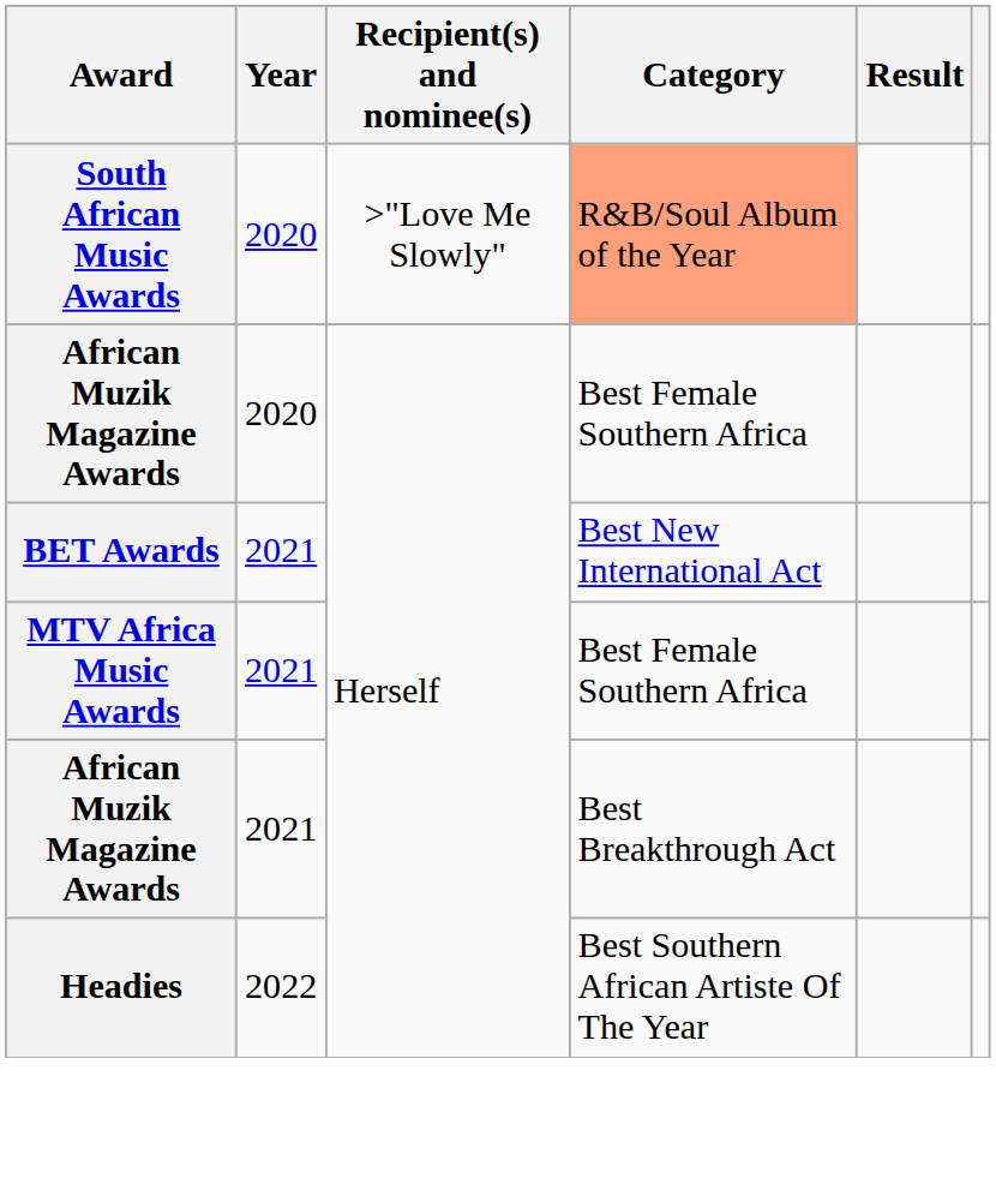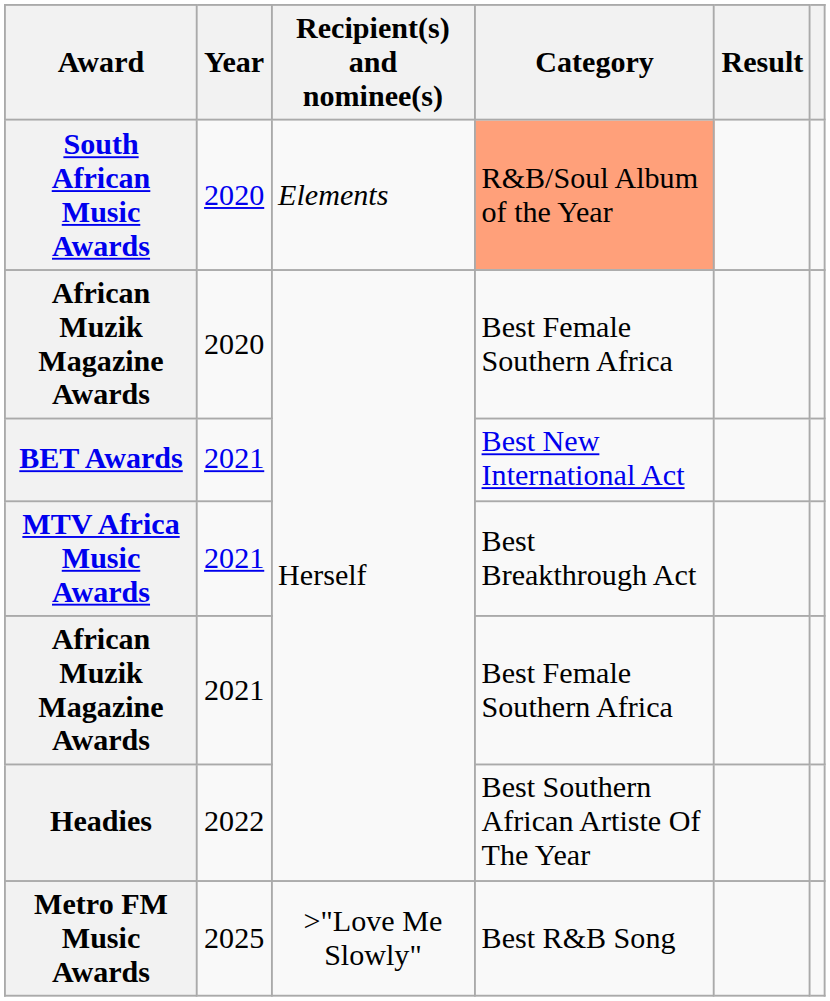South African Music Awards | Recipient(s) and nominee(s): >"Love Me Slowly" -> Elements
MTV Africa Music Awards | Category: Best Female Southern Africa -> Best Breakthrough Act
African Muzik Magazine Awards / 2021 | Category: Best Breakthrough Act -> Best Female Southern Africa
+ row: Metro FM Music Awards | 2025 | >"Love Me Slowly" | Best R&B Song
